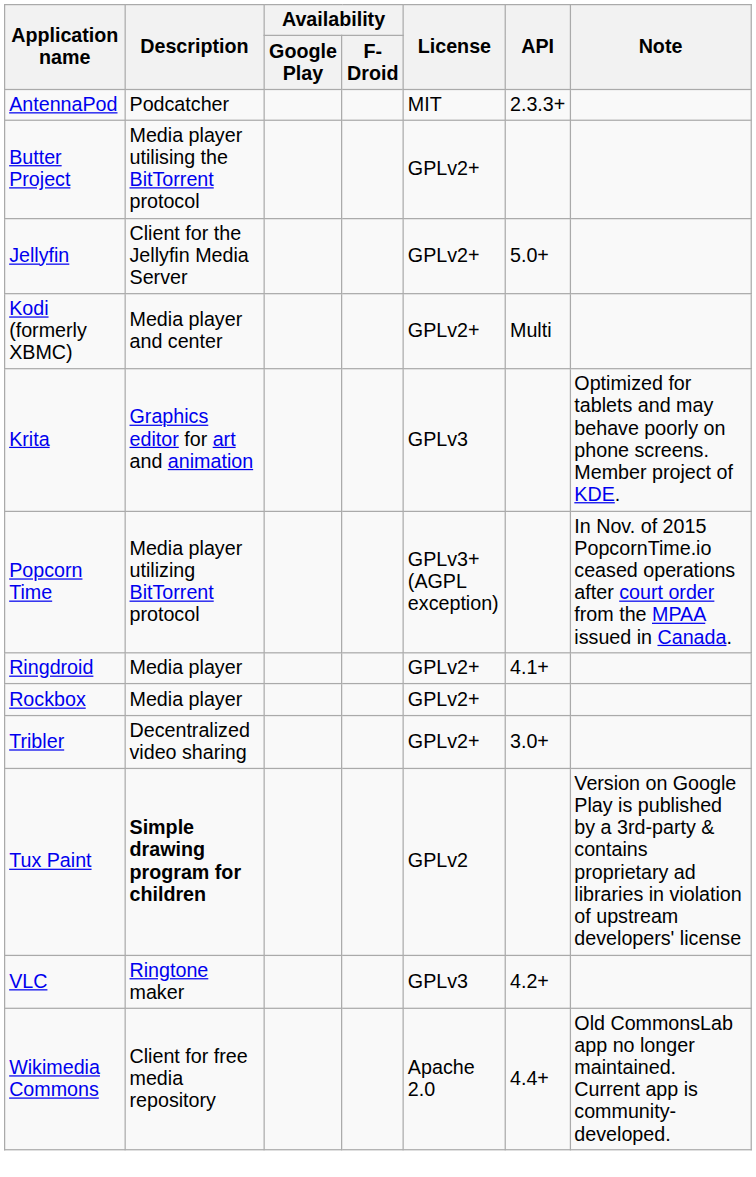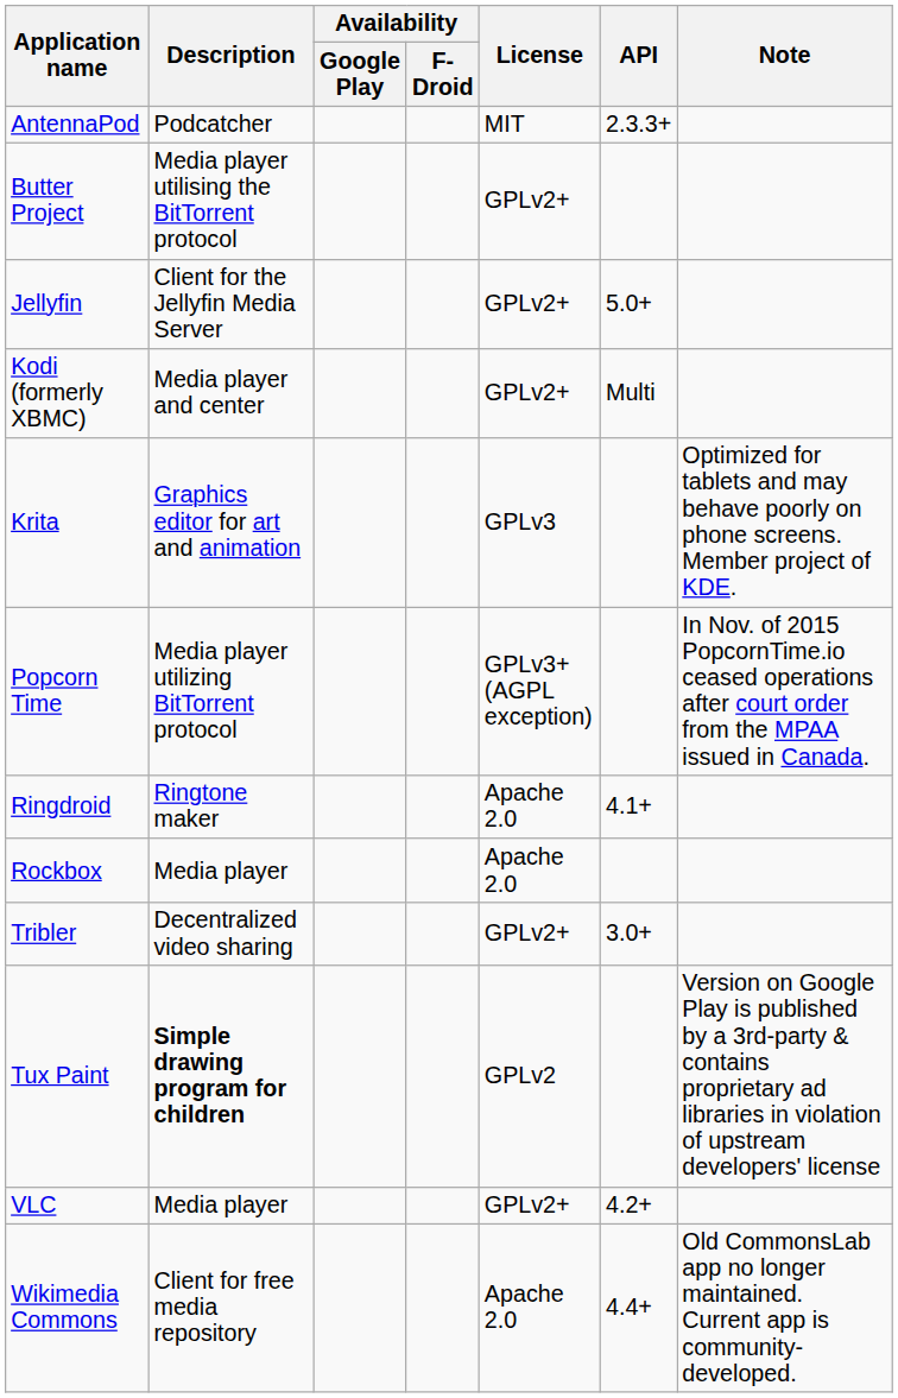Ringdroid | Description: Media player -> Ringtone maker
Ringdroid | License: GPLv2+ -> Apache 2.0
Rockbox | License: GPLv2+ -> Apache 2.0
VLC | Description: Ringtone maker -> Media player
VLC | License: GPLv3 -> GPLv2+
